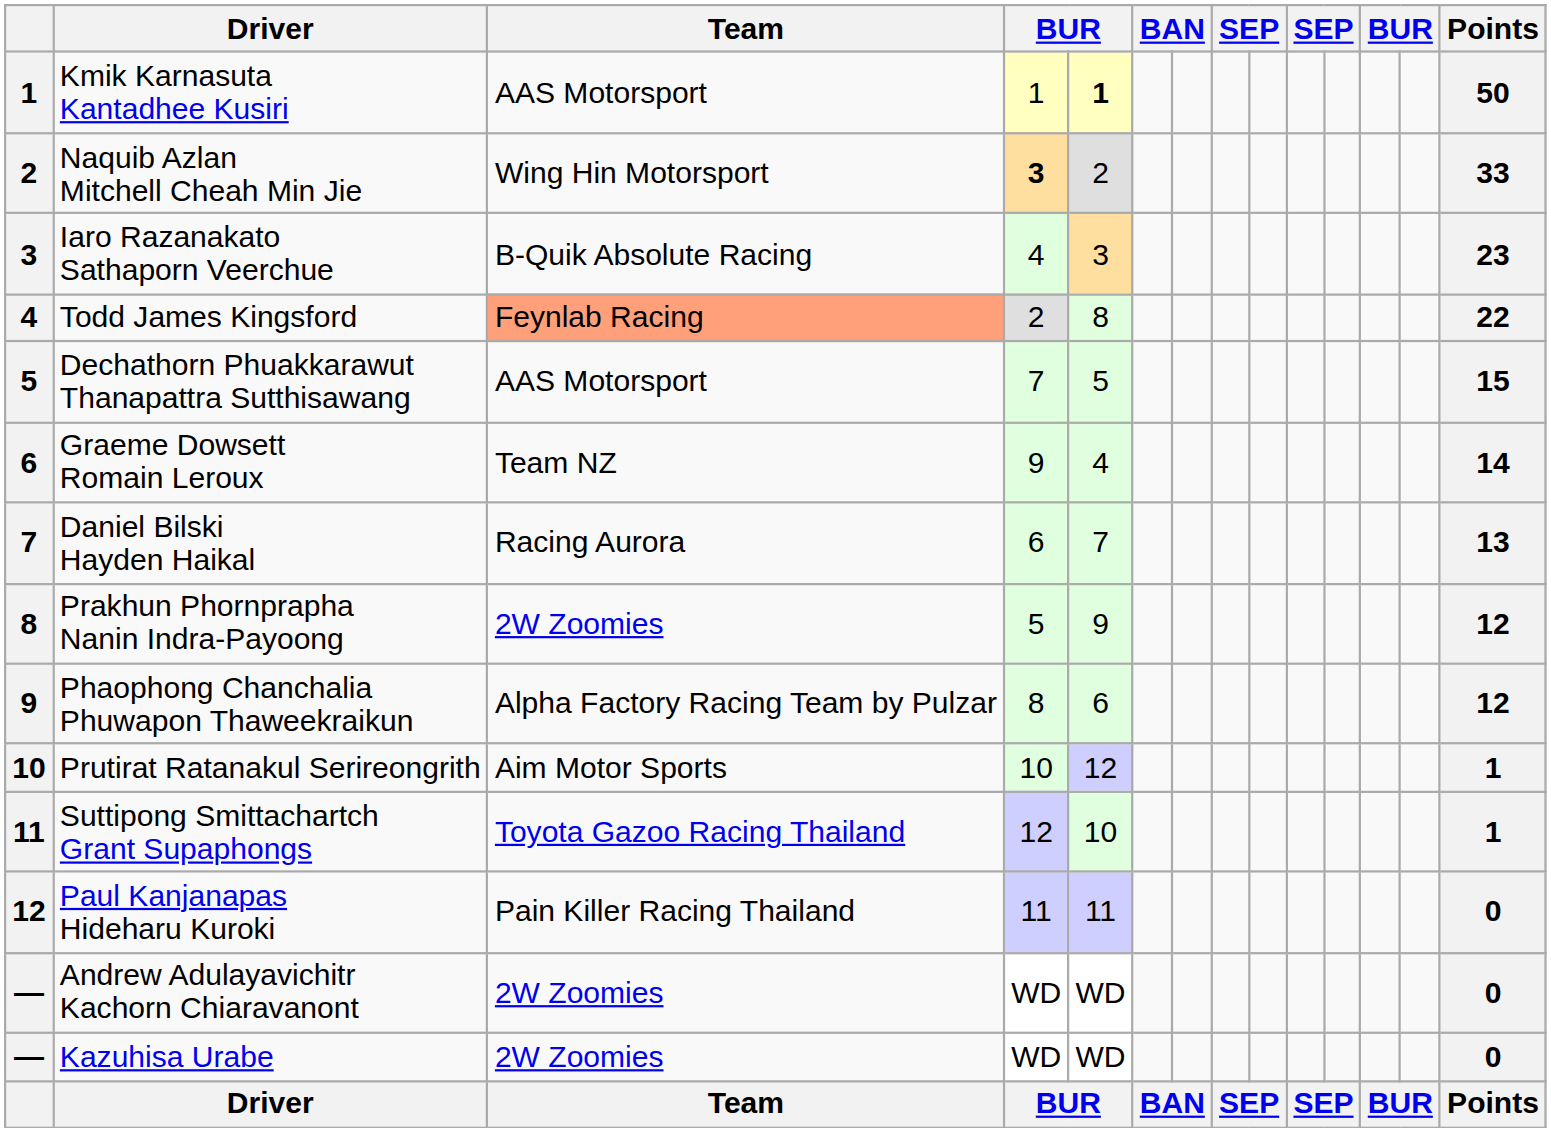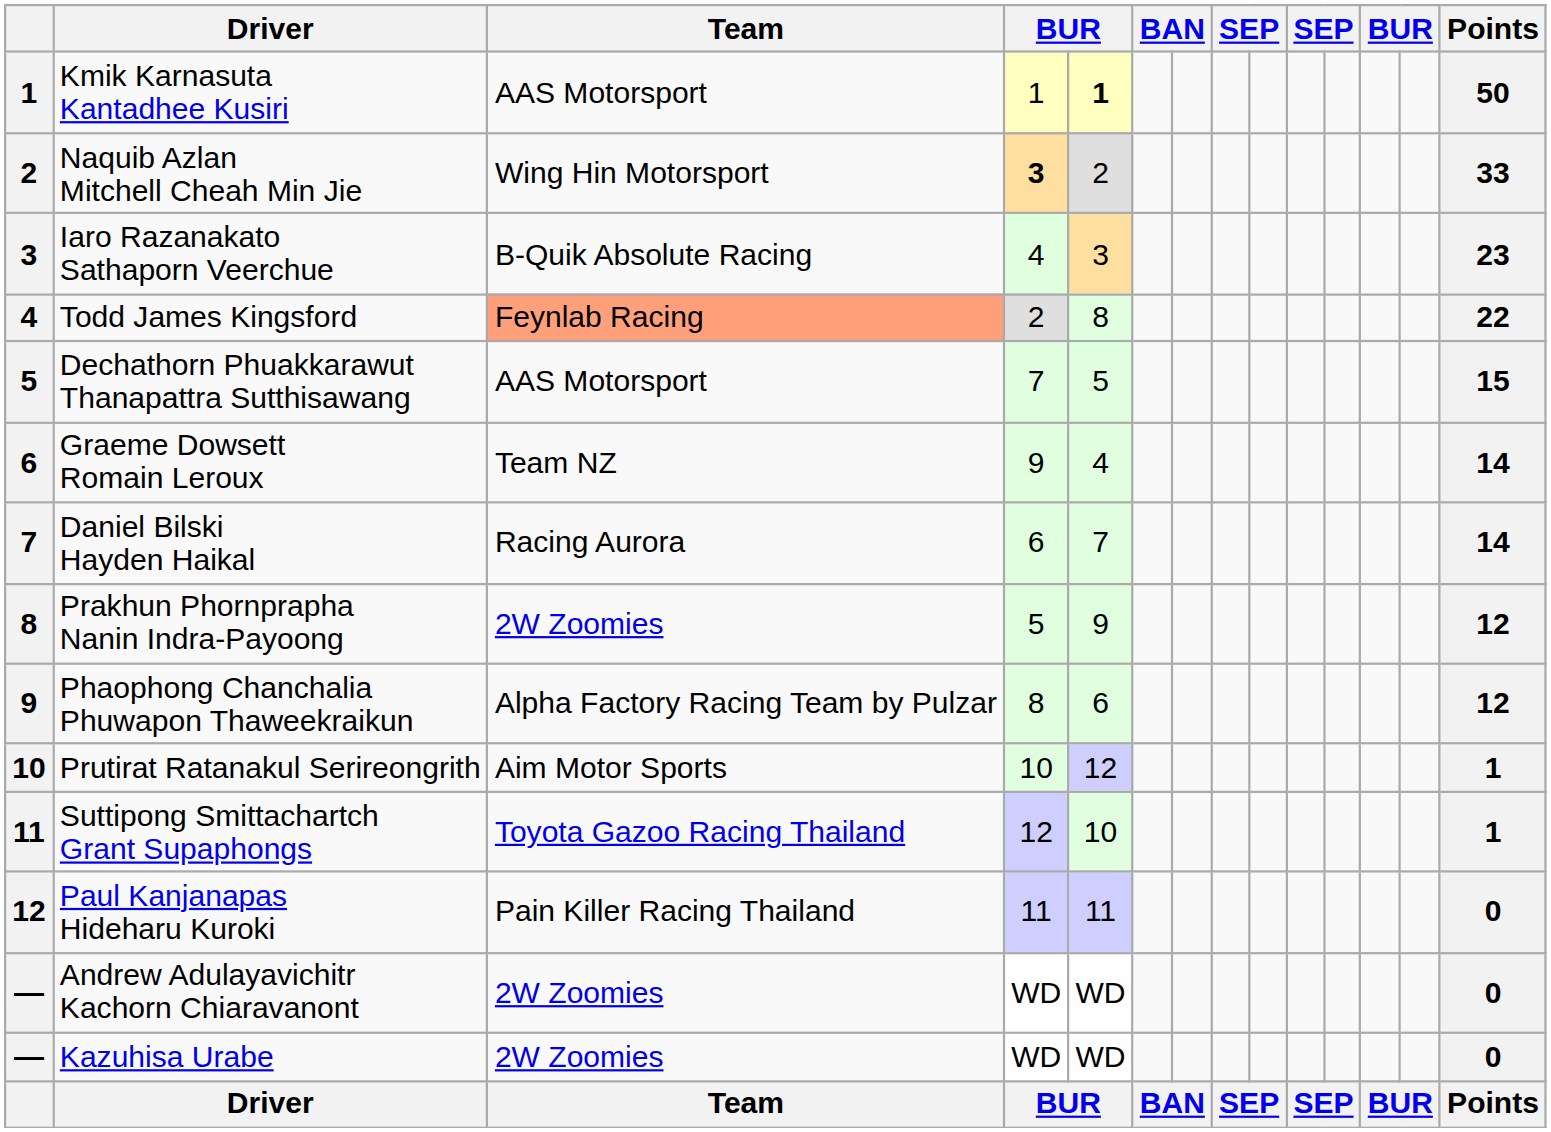Daniel Bilski Hayden Haikal | Points: 13 -> 14
